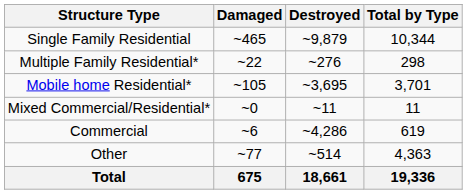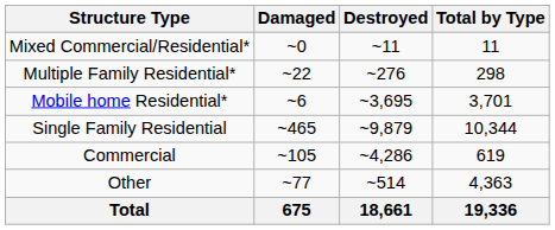rows swapped: Single Family Residential <-> Mixed Commercial/Residential*
Mobile home Residential* | Damaged: ~105 -> ~6
Commercial | Damaged: ~6 -> ~105
